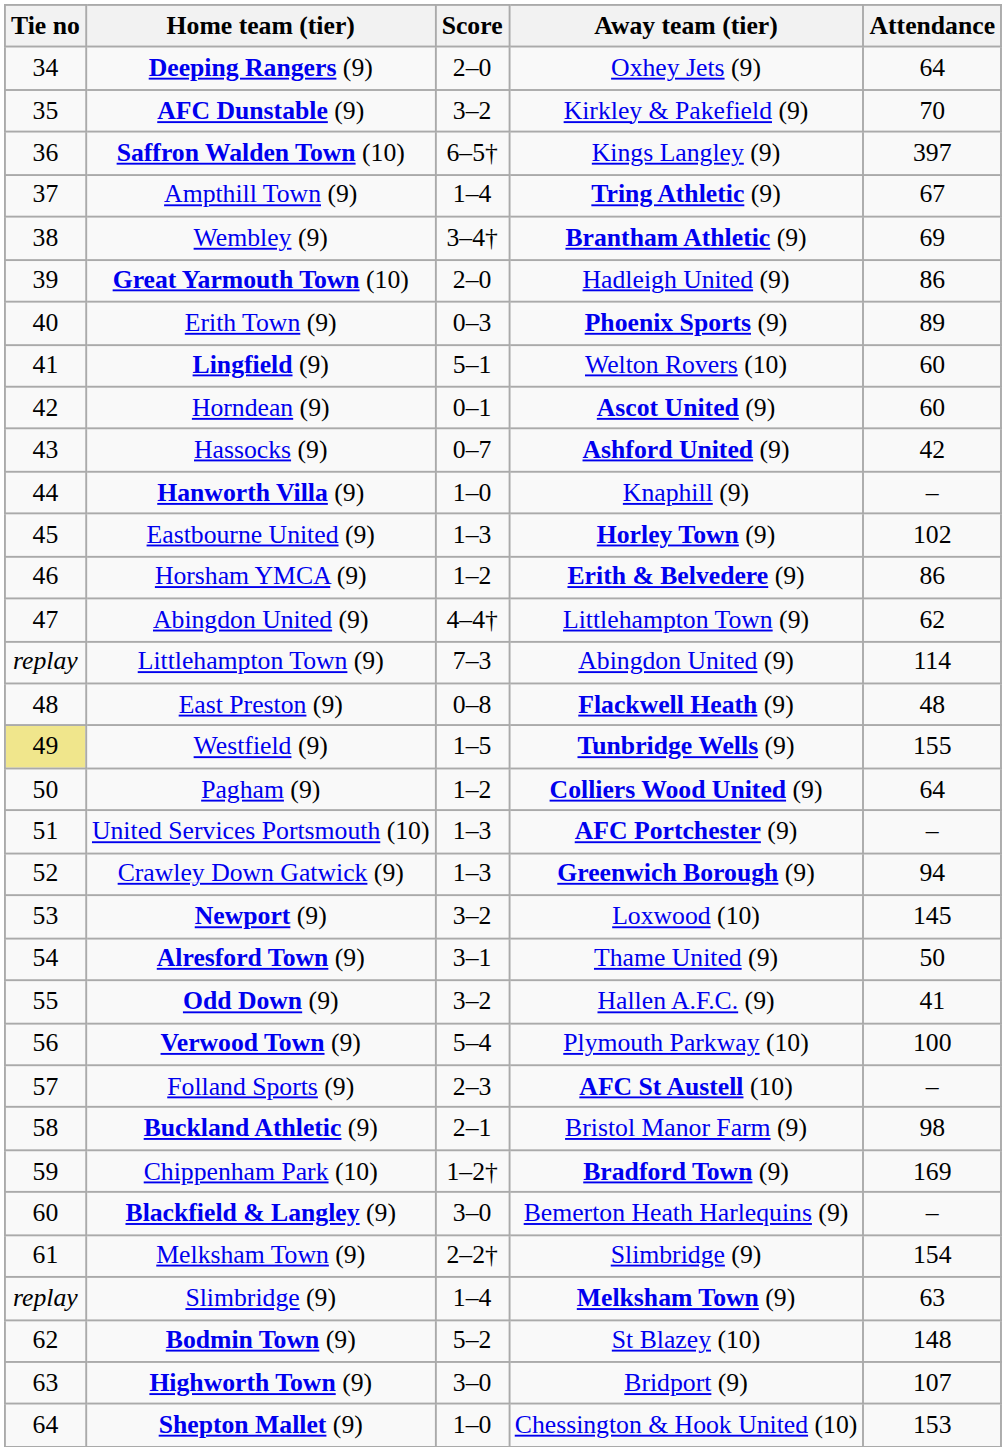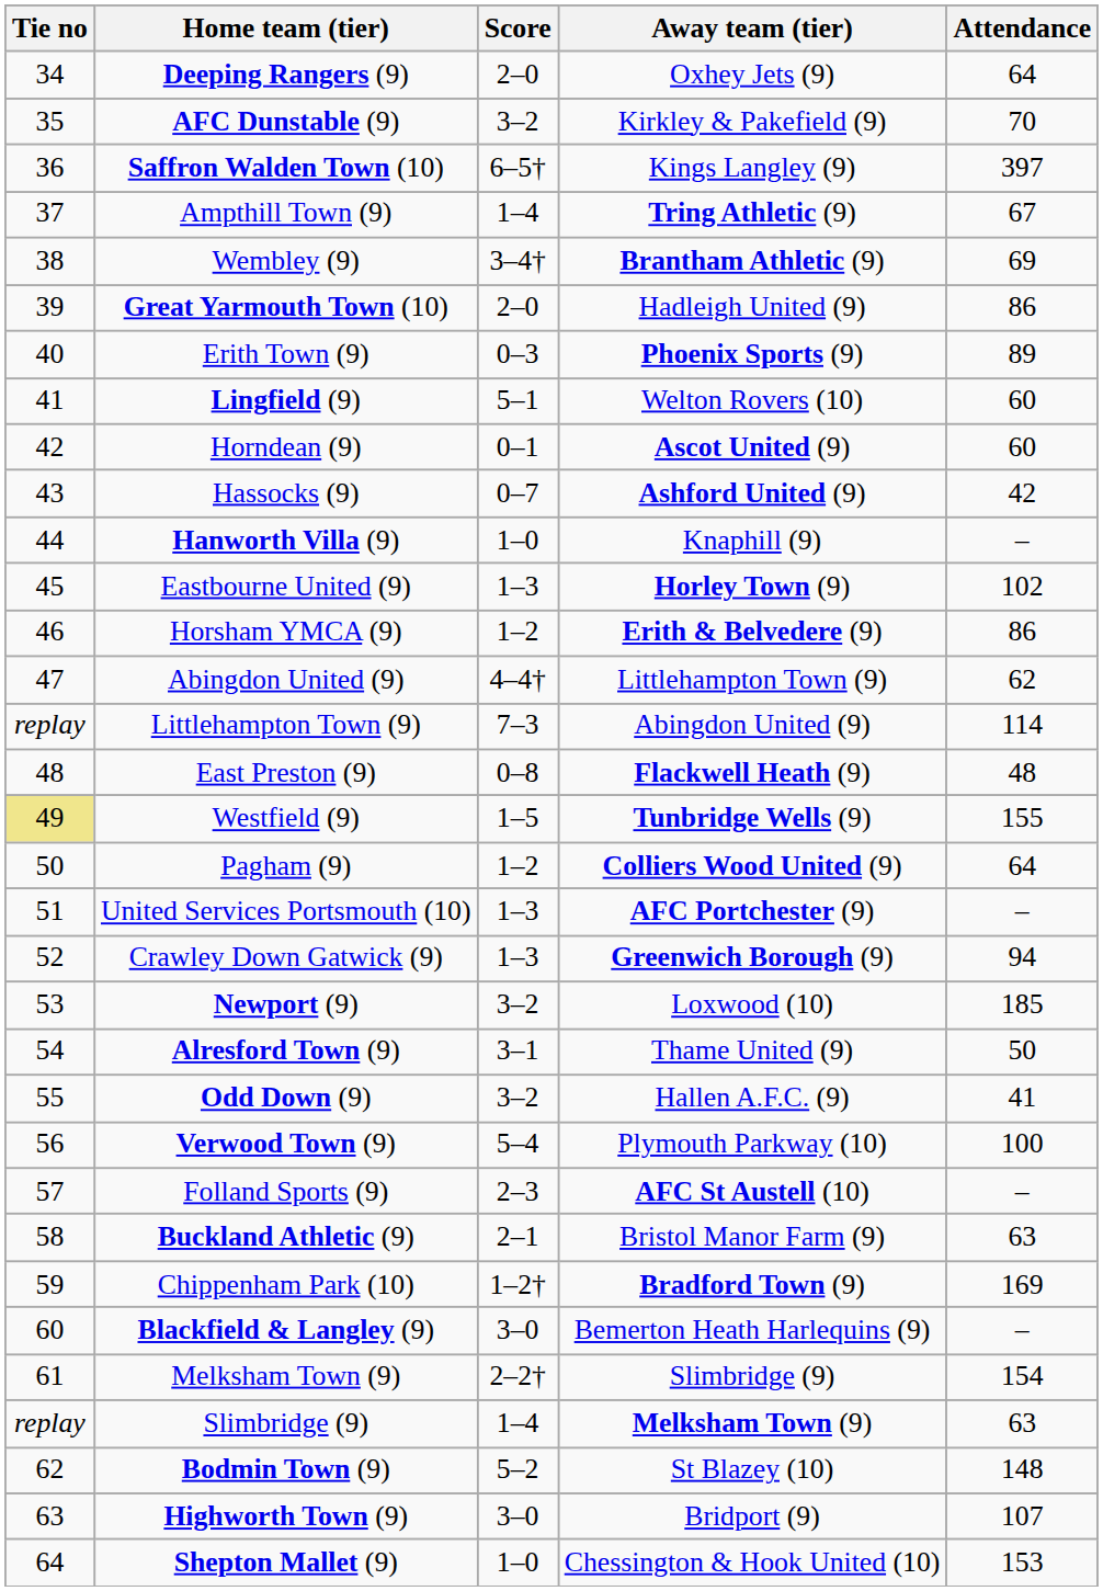Newport (9) | Attendance: 145 -> 185
Buckland Athletic (9) | Attendance: 98 -> 63
